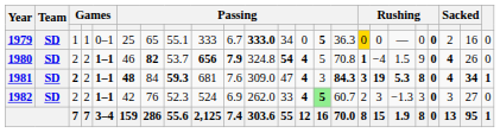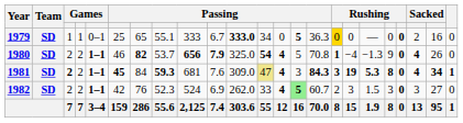1980 | column 11: 324.8 -> 325.0
1980 | column 18: 1.5 -> −1.3
1981 | column 6: 48 -> 45
1981 | column 12: no background -> khaki background
1982 | column 18: −1.3 -> 1.5
